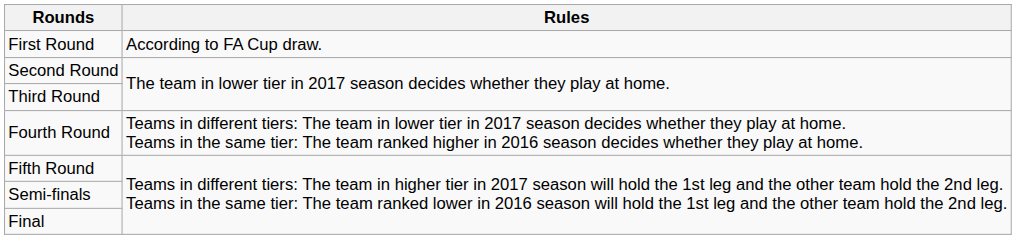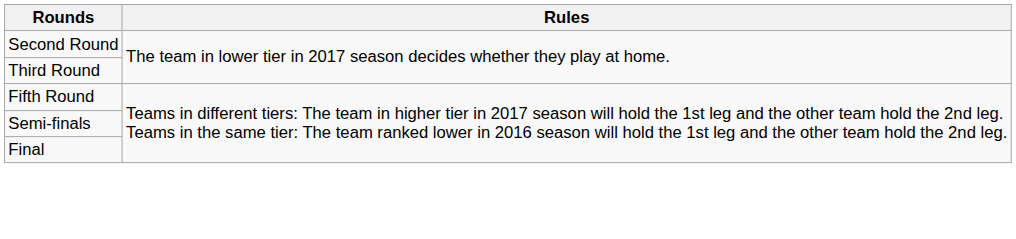- row: First Round | According to FA Cup draw.
- row: Fourth Round | Teams in different tiers: The team in lower tier in 2017 season decides whether they play at home. Teams in the same tier: The team ranked higher in 2016 season decides whether they play at home.
